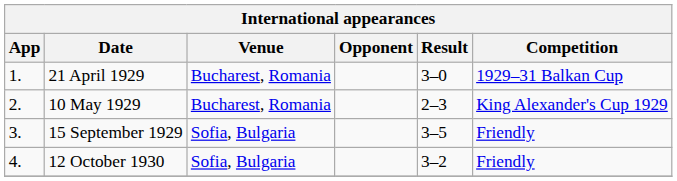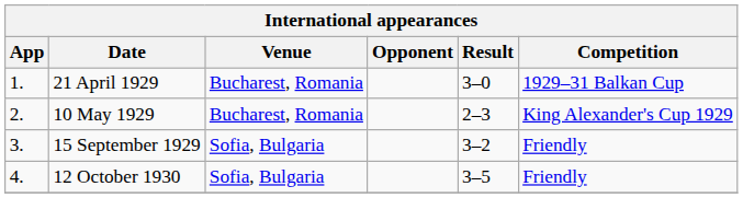15 September 1929 | Result: 3–5 -> 3–2
12 October 1930 | Result: 3–2 -> 3–5
